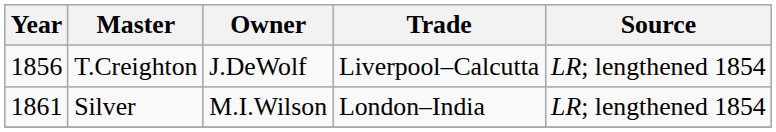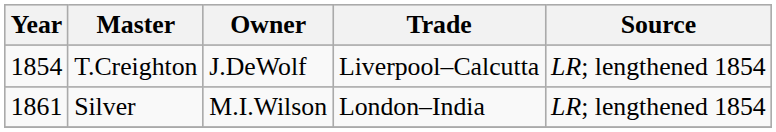T.Creighton | Year: 1856 -> 1854
